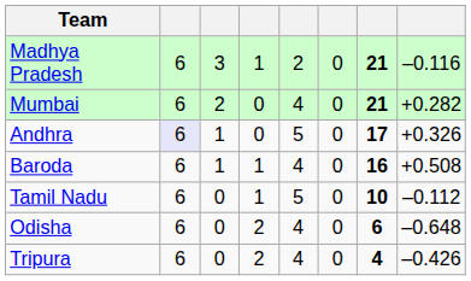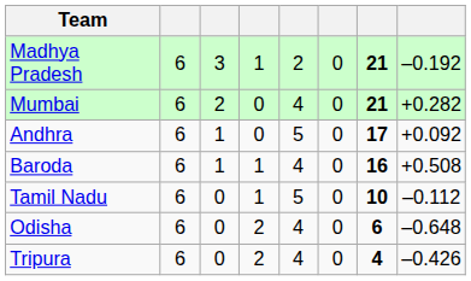Madhya Pradesh | column 8: –0.116 -> –0.192
Andhra | column 2: lavender background -> no background
Andhra | column 8: +0.326 -> +0.092
